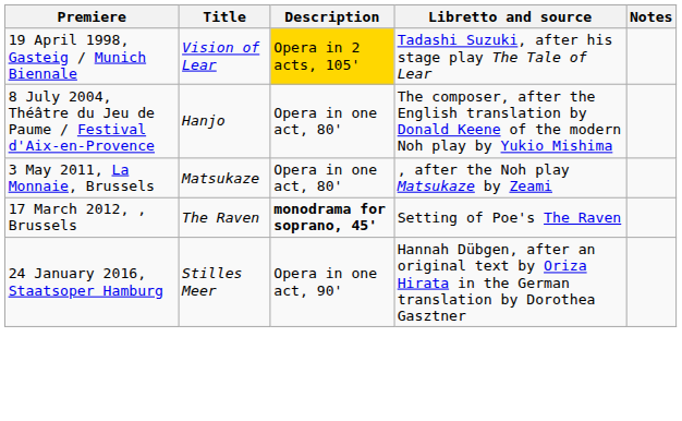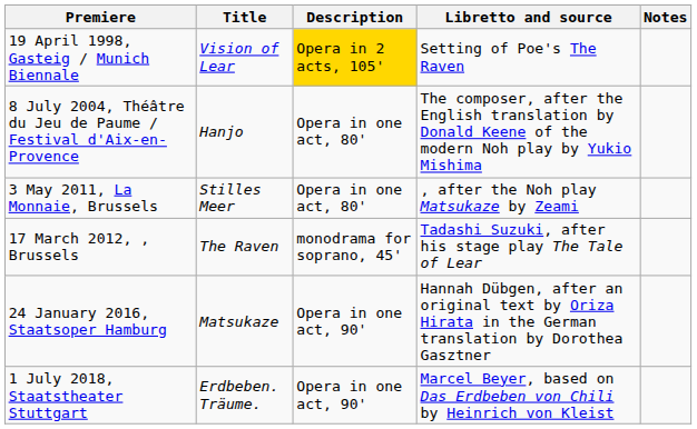19 April 1998, Gasteig / Munich Biennale | Libretto and source: Tadashi Suzuki, after his stage play The Tale of Lear -> Setting of Poe's The Raven
3 May 2011, La Monnaie, Brussels | Title: Matsukaze -> Stilles Meer
17 March 2012, , Brussels | Description: bold -> normal
17 March 2012, , Brussels | Libretto and source: Setting of Poe's The Raven -> Tadashi Suzuki, after his stage play The Tale of Lear
24 January 2016, Staatsoper Hamburg | Title: Stilles Meer -> Matsukaze
+ row: 1 July 2018, Staatstheater Stuttgart | Erdbeben. Träume. | Opera in one act, 90' | Marcel Beyer, based on Das Erdbeben von Chili by Heinrich von Kleist
